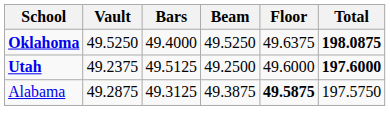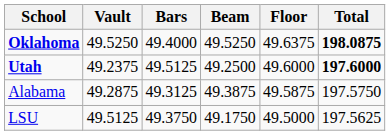Alabama | Floor: bold -> normal
+ row: LSU | 49.5125 | 49.3750 | 49.1750 | 49.5000 | 197.5625
